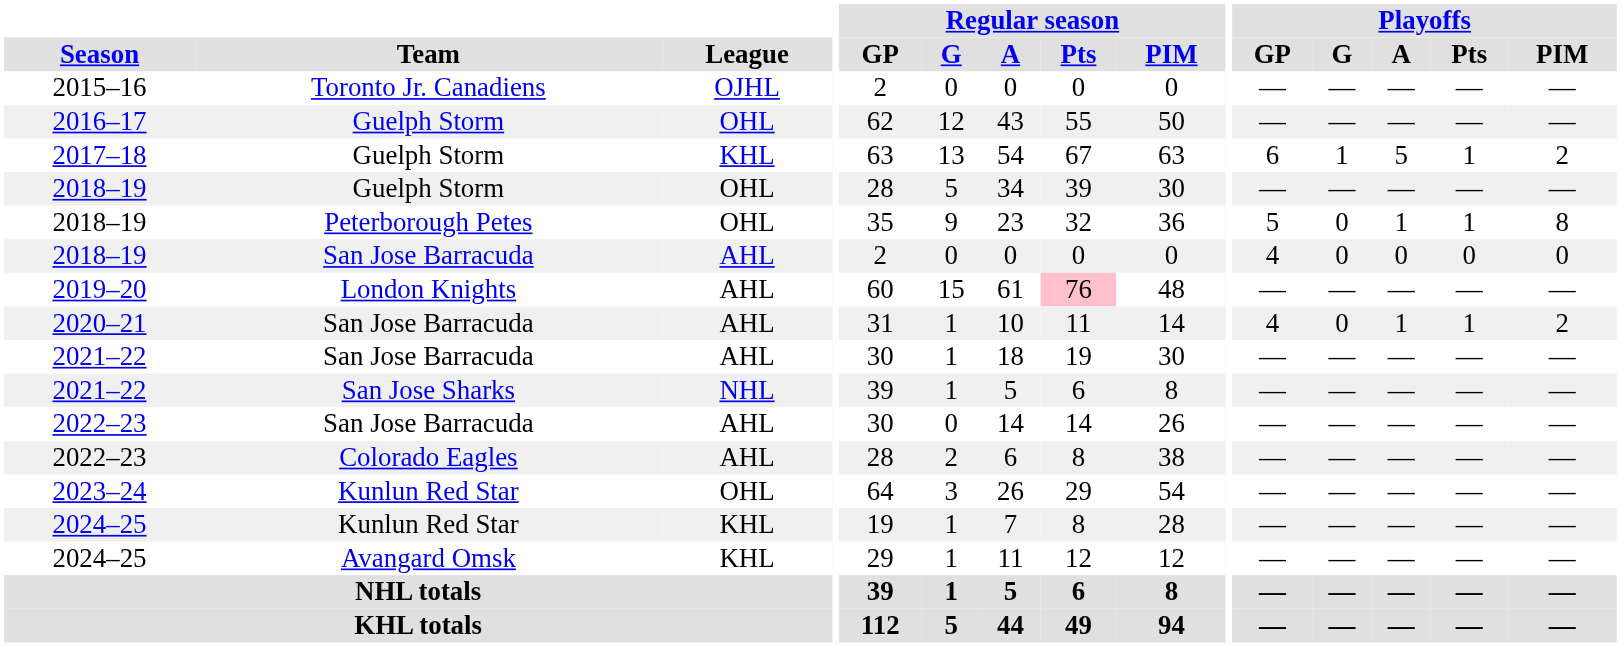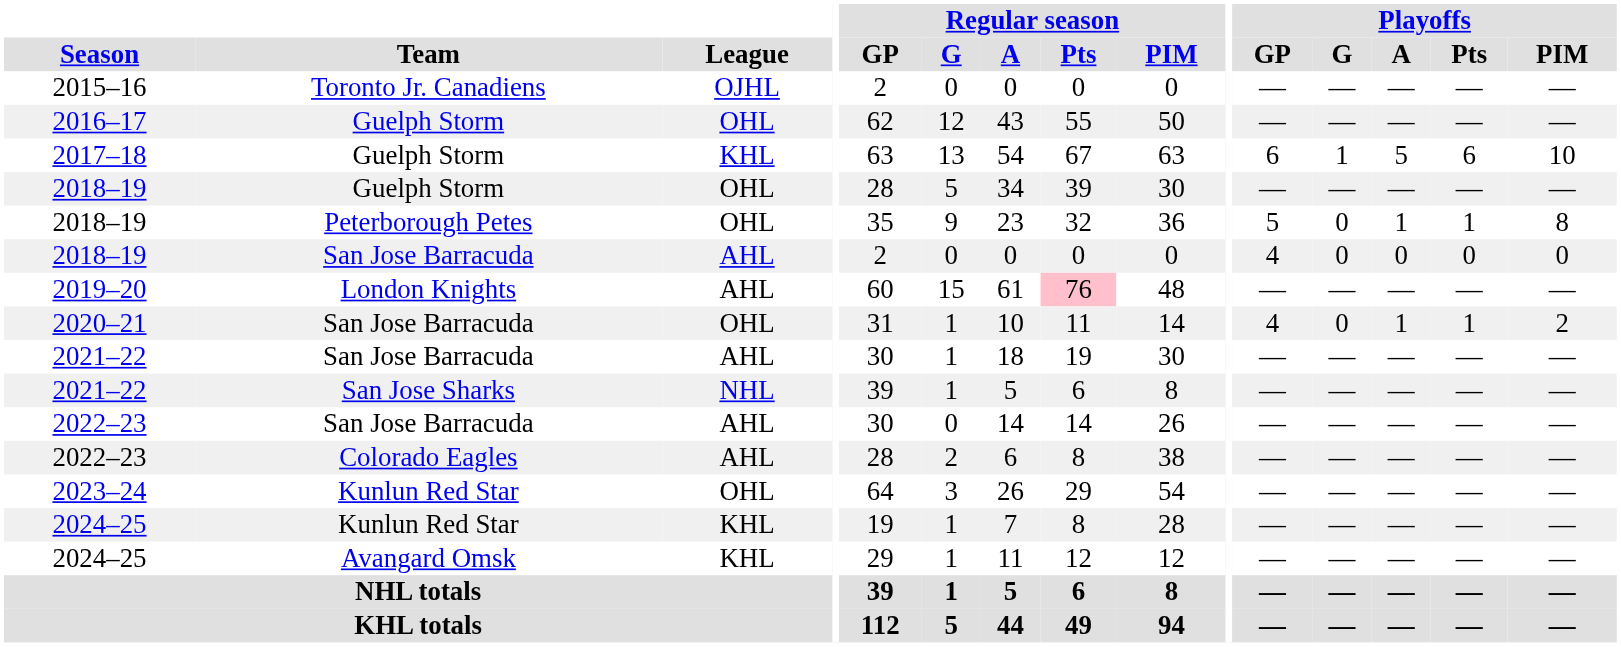2017–18 | Playoffs / Pts: 1 -> 6
2017–18 | Playoffs / PIM: 2 -> 10
2020–21 | League: AHL -> OHL
